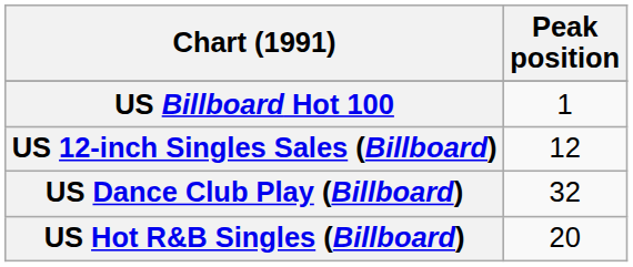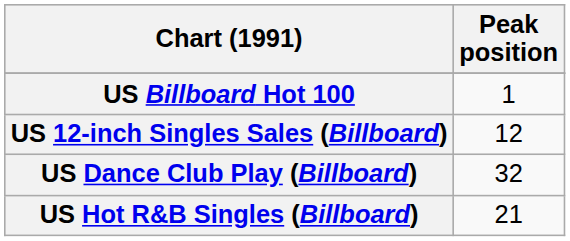US Hot R&B Singles (Billboard) | Peak position: 20 -> 21
